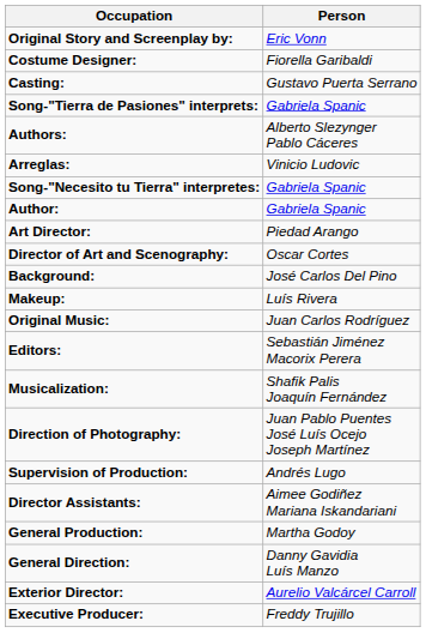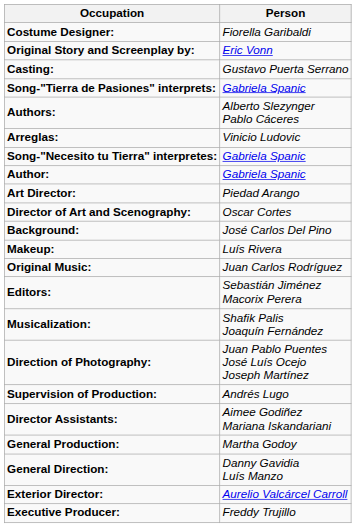rows swapped: Original Story and Screenplay by: <-> Costume Designer:
